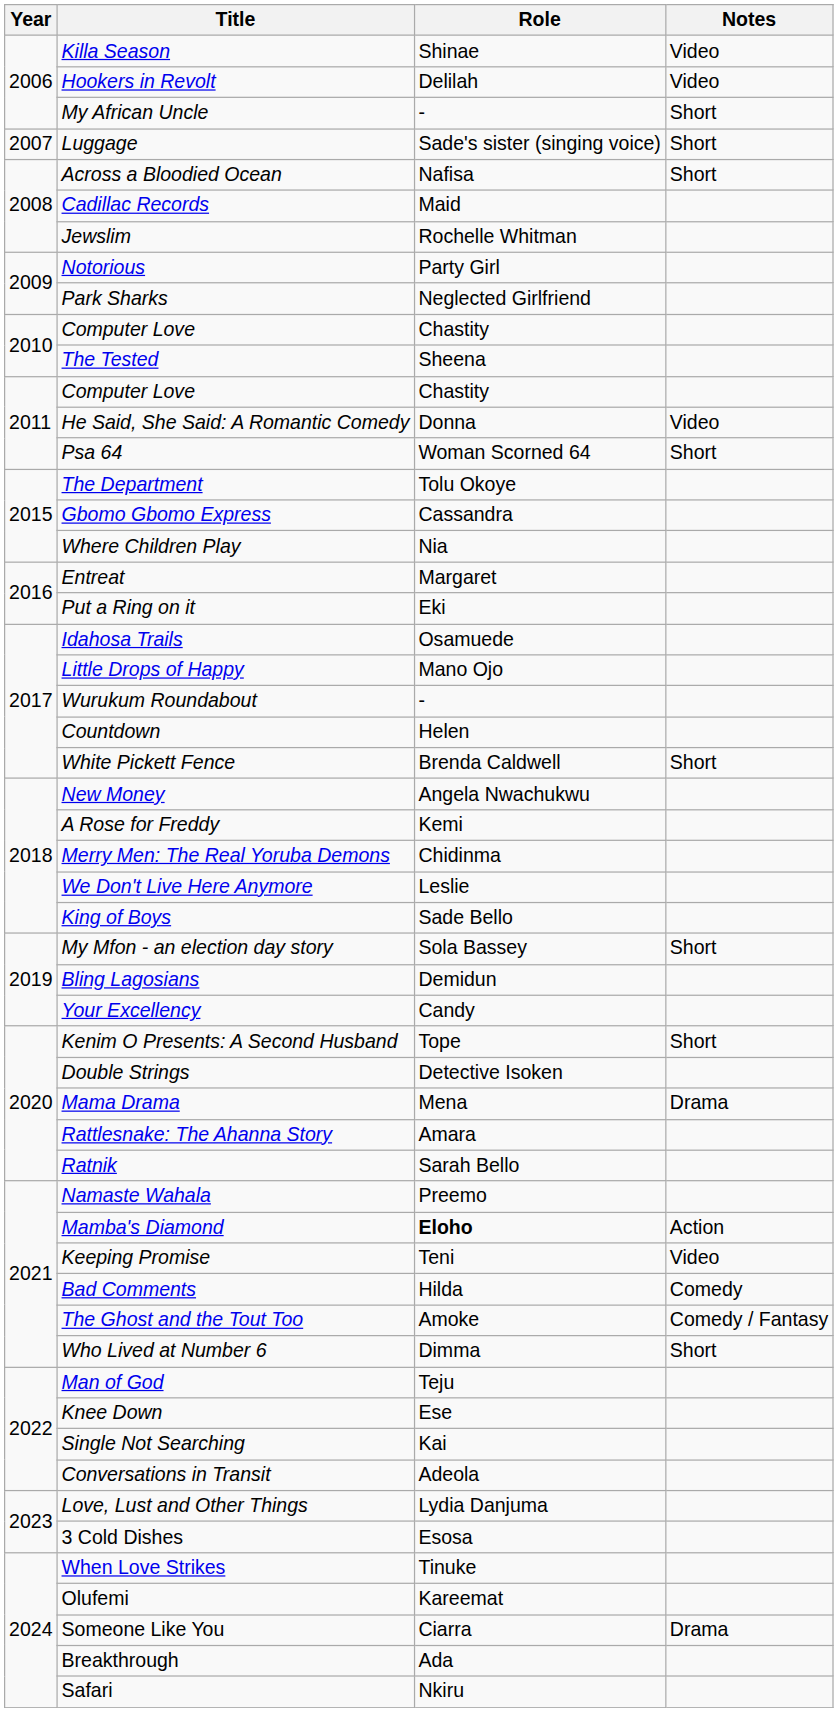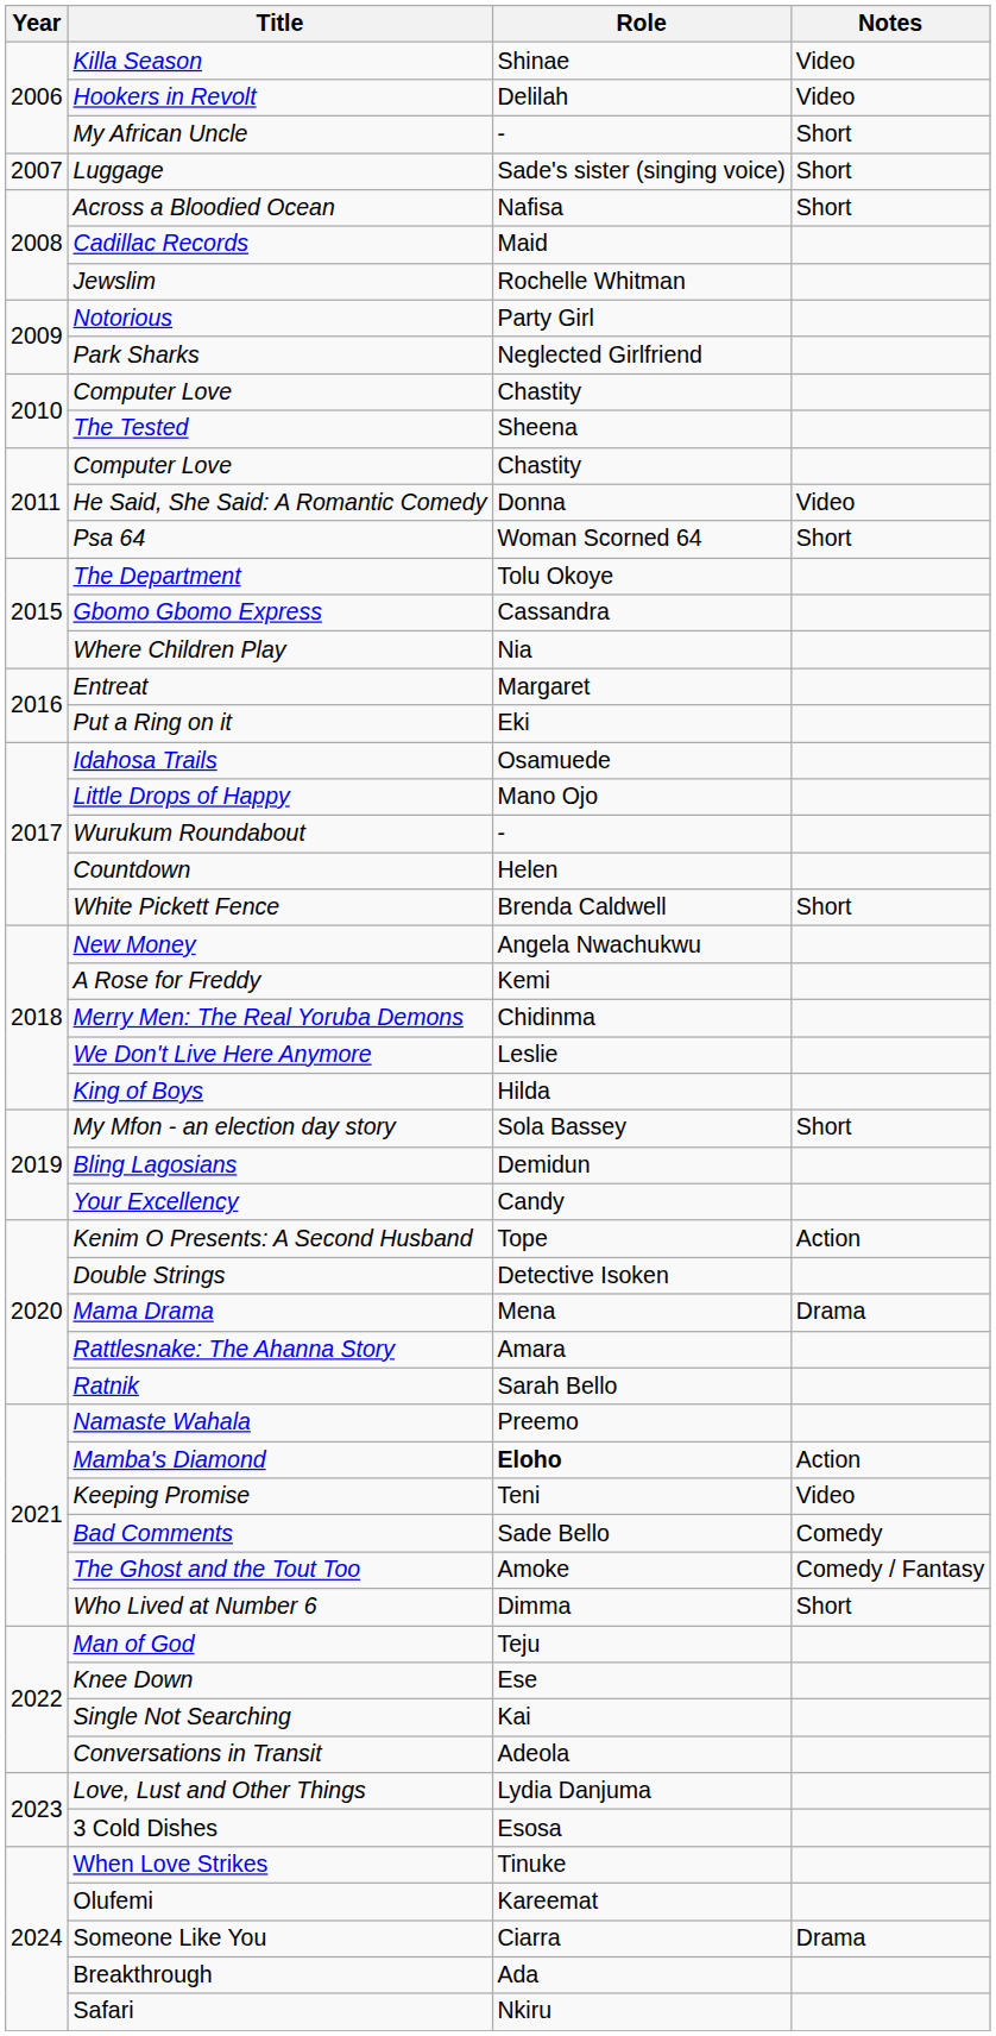King of Boys | Role: Sade Bello -> Hilda
Kenim O Presents: A Second Husband | Notes: Short -> Action
Bad Comments | Role: Hilda -> Sade Bello
